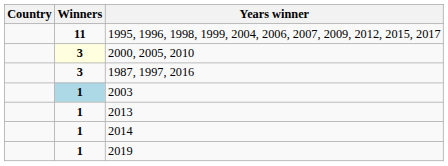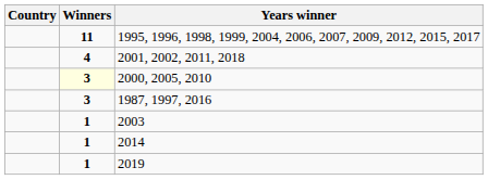+ row: 4 | 2001, 2002, 2011, 2018
2003 | Winners: lightblue background -> no background
- row: 1 | 2013
